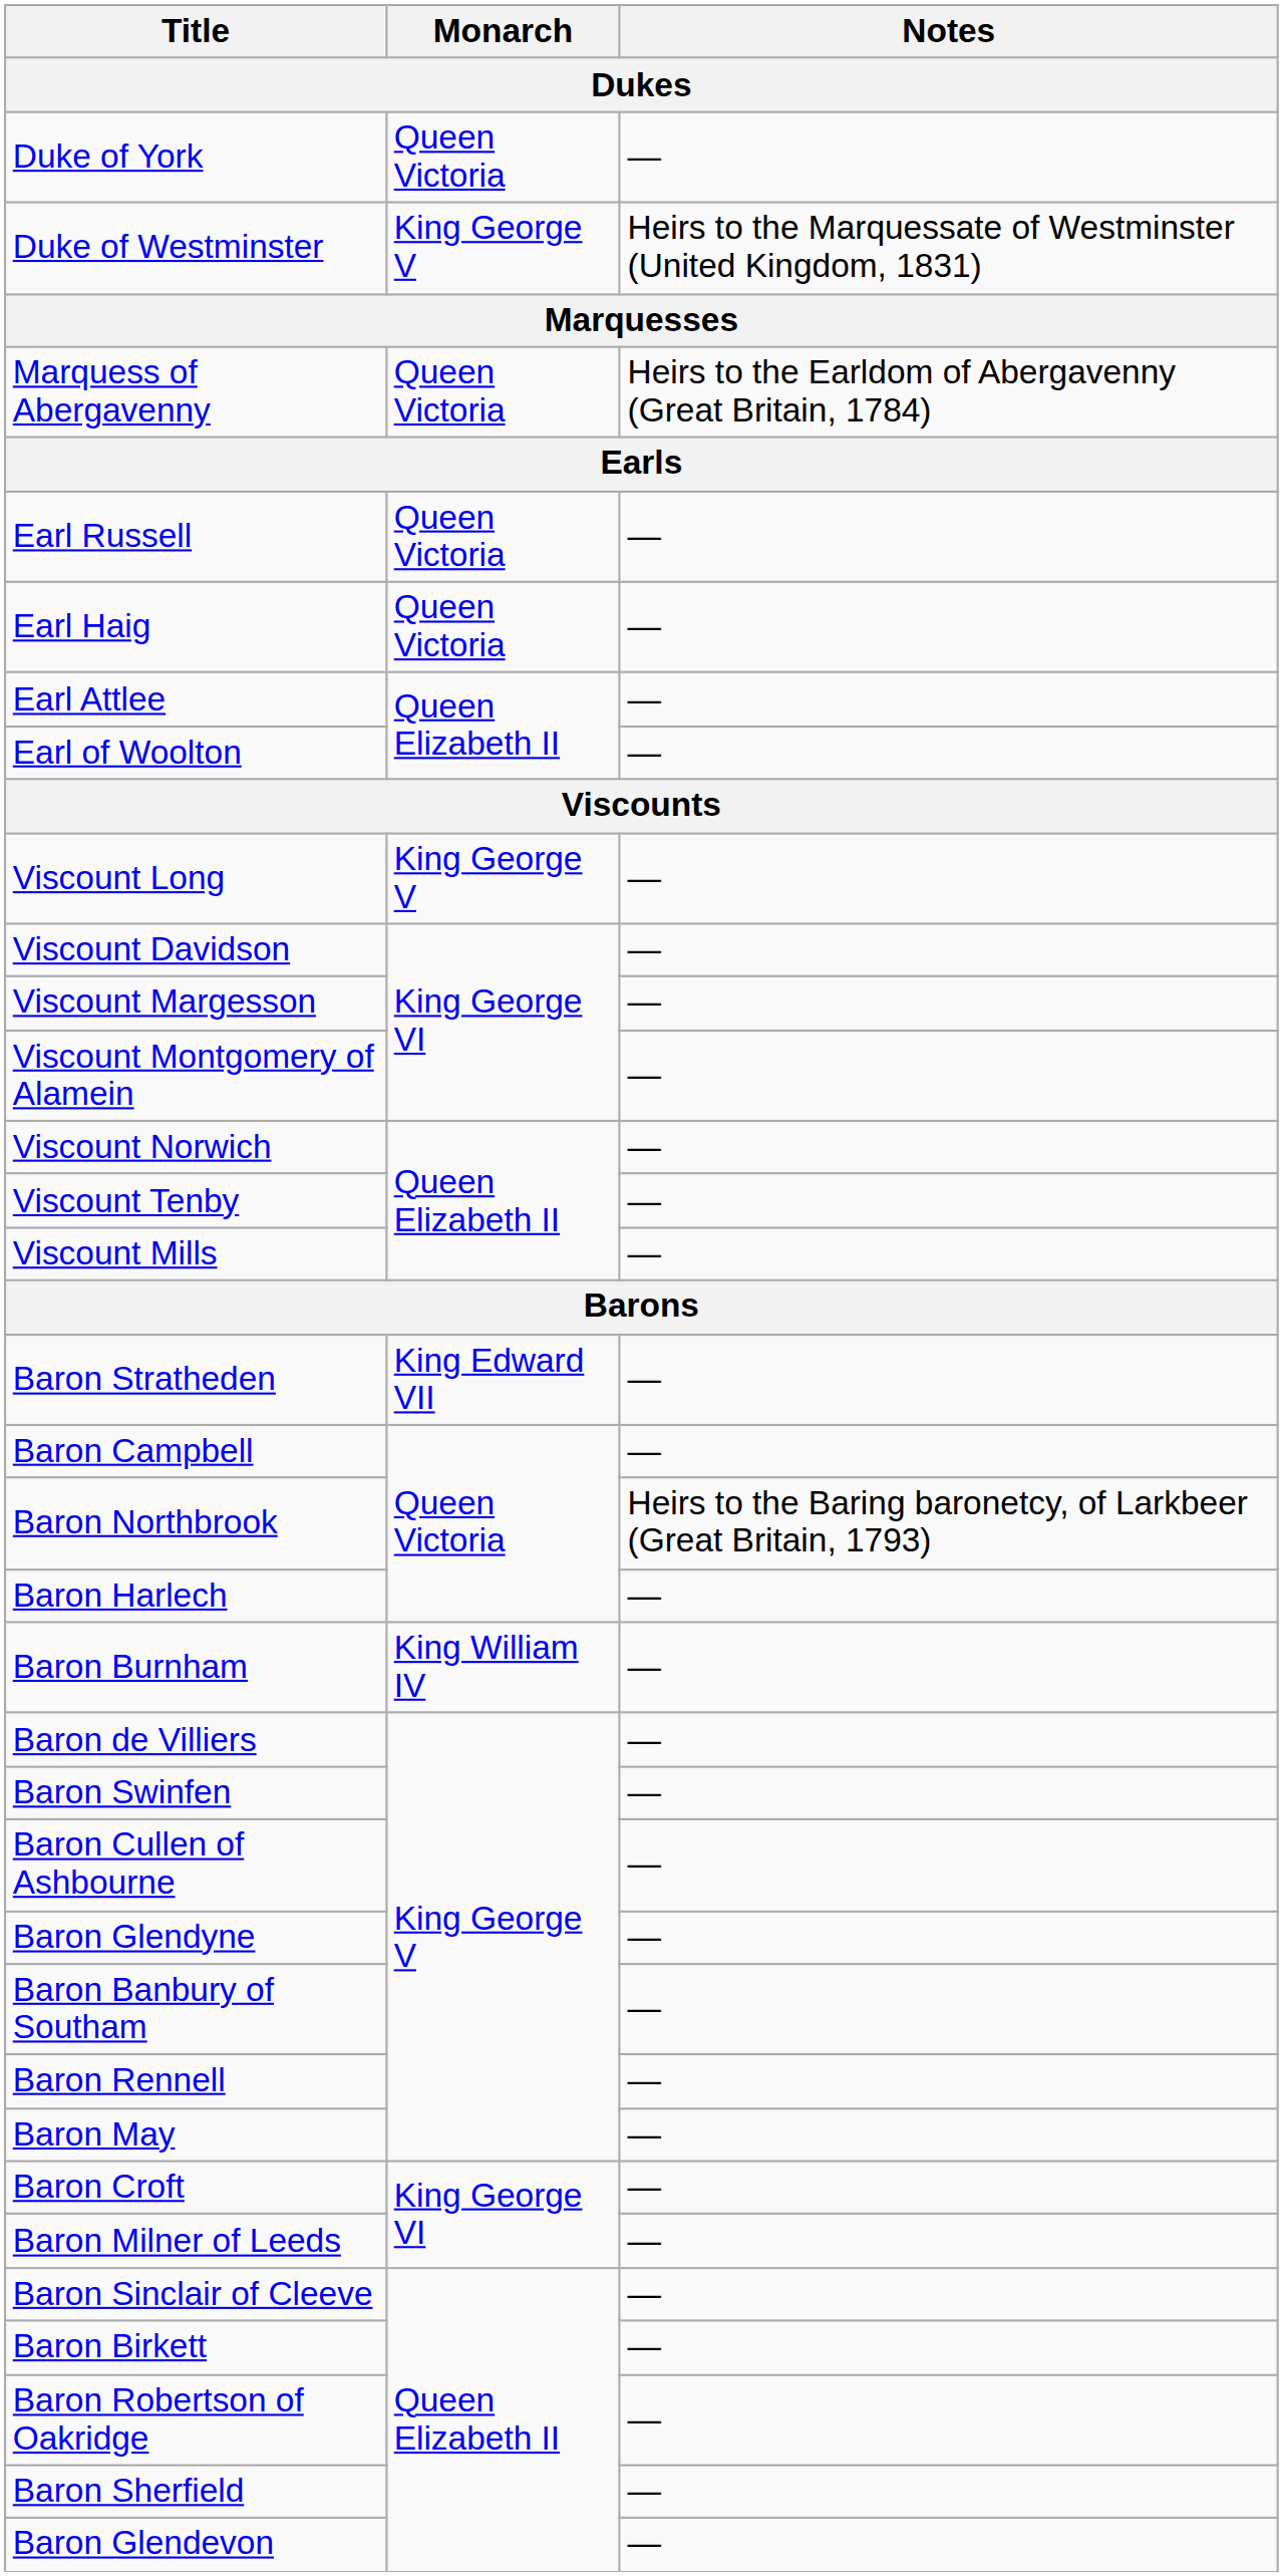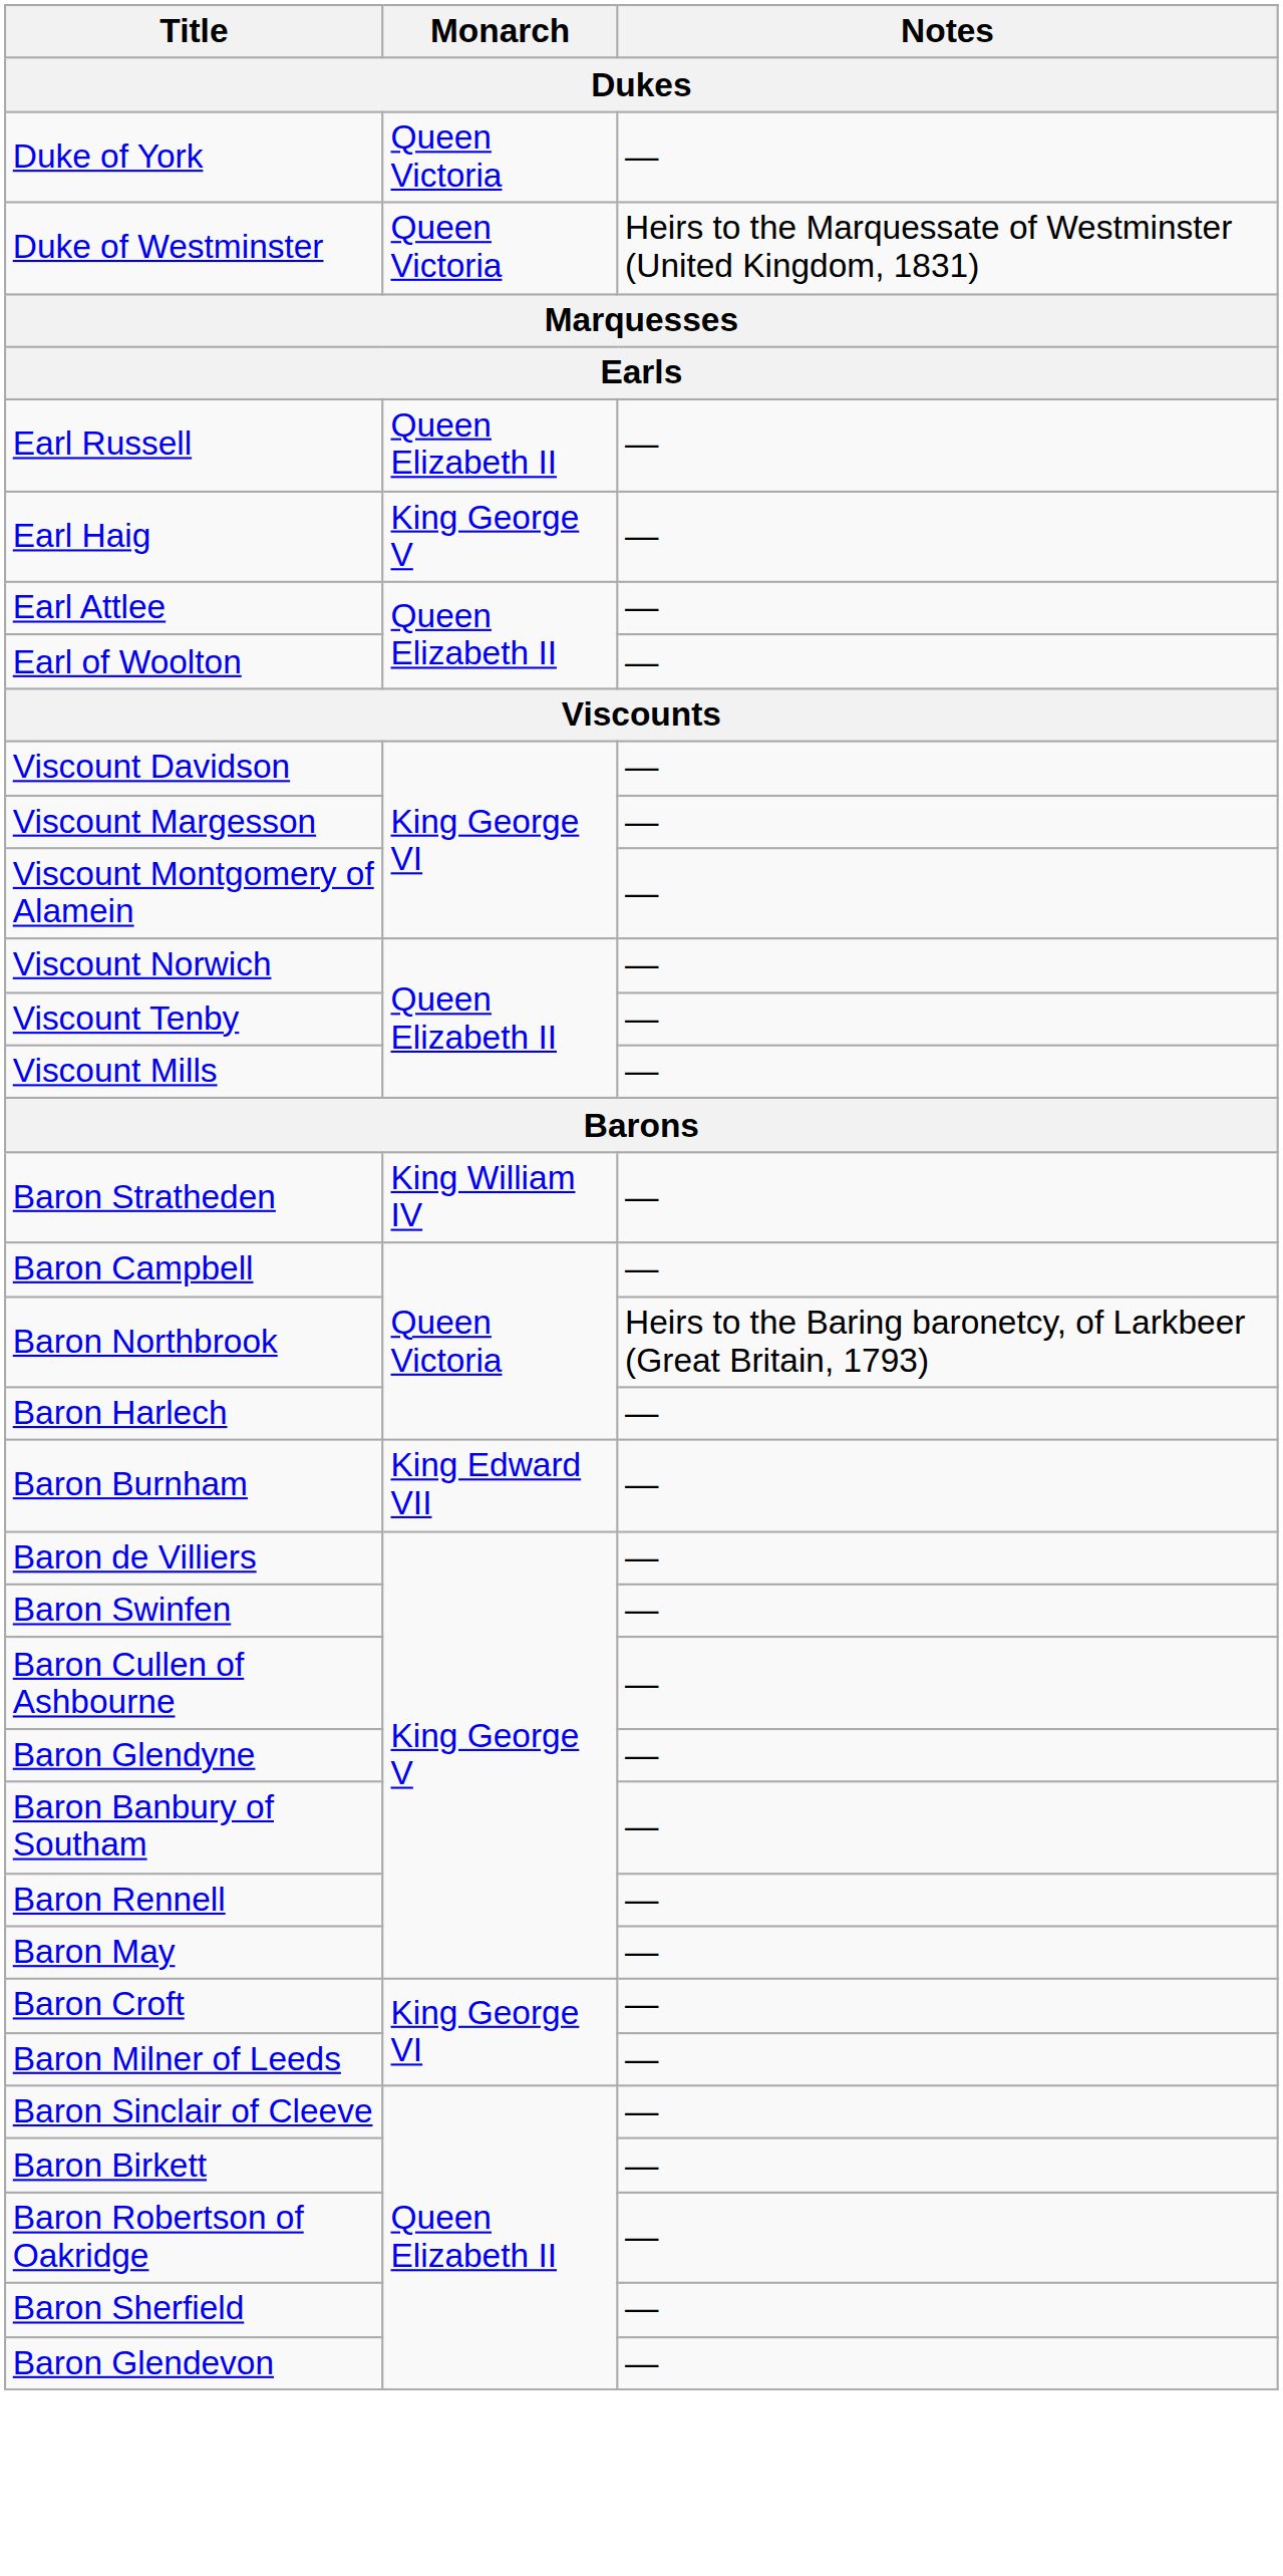Duke of Westminster | Monarch: King George V -> Queen Victoria
- row: Marquess of Abergavenny | Queen Victoria | Heirs to the Earldom of Abergavenny (Great Britain, 1784)
Earl Russell | Monarch: Queen Victoria -> Queen Elizabeth II
Earl Haig | Monarch: Queen Victoria -> King George V
- row: Viscount Long | King George V | —
Baron Stratheden | Monarch: King Edward VII -> King William IV
Baron Burnham | Monarch: King William IV -> King Edward VII
